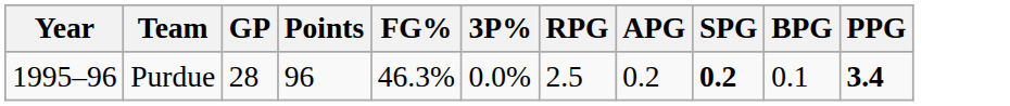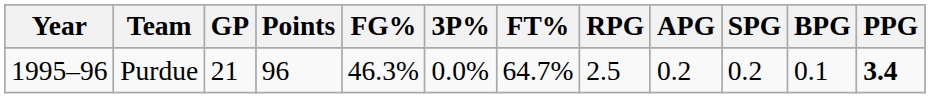+ column: FT% | 64.7%
Purdue | GP: 28 -> 21
Purdue | SPG: bold -> normal
